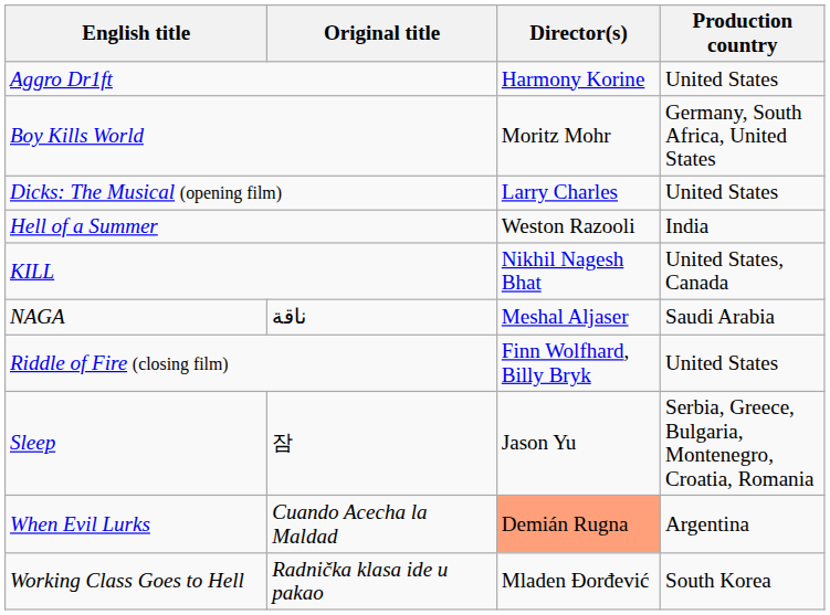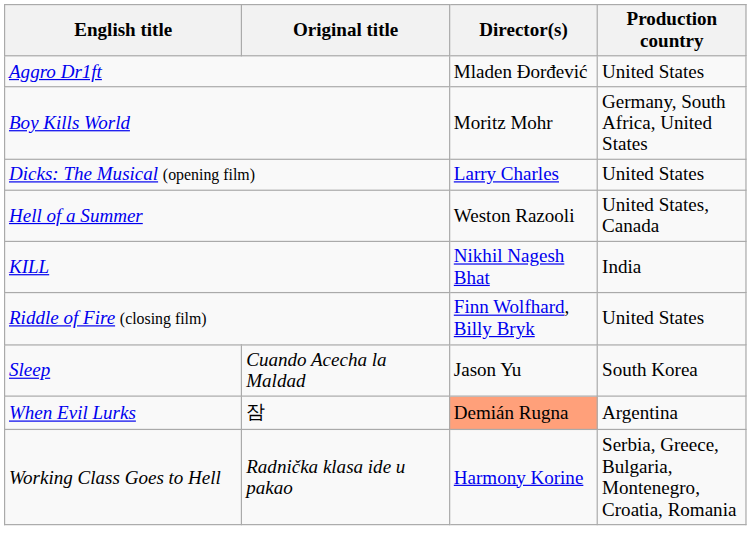Aggro Dr1ft | Director(s): Harmony Korine -> Mladen Đorđević
Hell of a Summer | Production country: India -> United States, Canada
KILL | Production country: United States, Canada -> India
- row: NAGA | ناقة | Meshal Aljaser | Saudi Arabia
Sleep | Original title: 잠 -> Cuando Acecha la Maldad
Sleep | Production country: Serbia, Greece, Bulgaria, Montenegro, Croatia, Romania -> South Korea
When Evil Lurks | Original title: Cuando Acecha la Maldad -> 잠
Working Class Goes to Hell | Director(s): Mladen Đorđević -> Harmony Korine
Working Class Goes to Hell | Production country: South Korea -> Serbia, Greece, Bulgaria, Montenegro, Croatia, Romania
